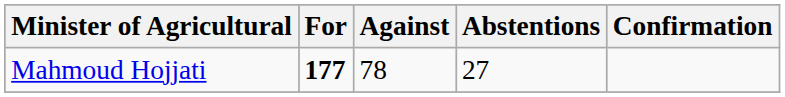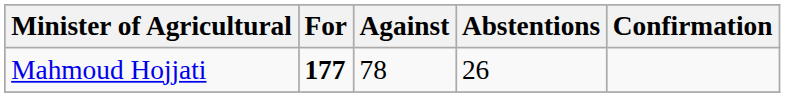Mahmoud Hojjati | Abstentions: 27 -> 26
